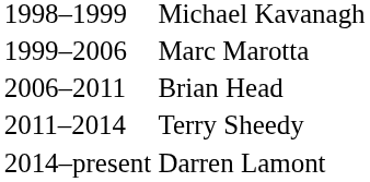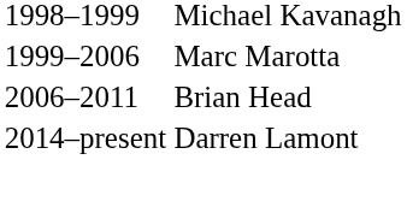- row: 2011–2014 | Terry Sheedy
